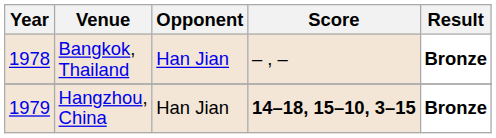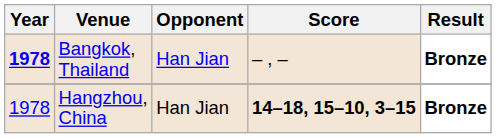Bangkok, Thailand | Year: normal -> bold
Hangzhou, China | Year: 1979 -> 1978
